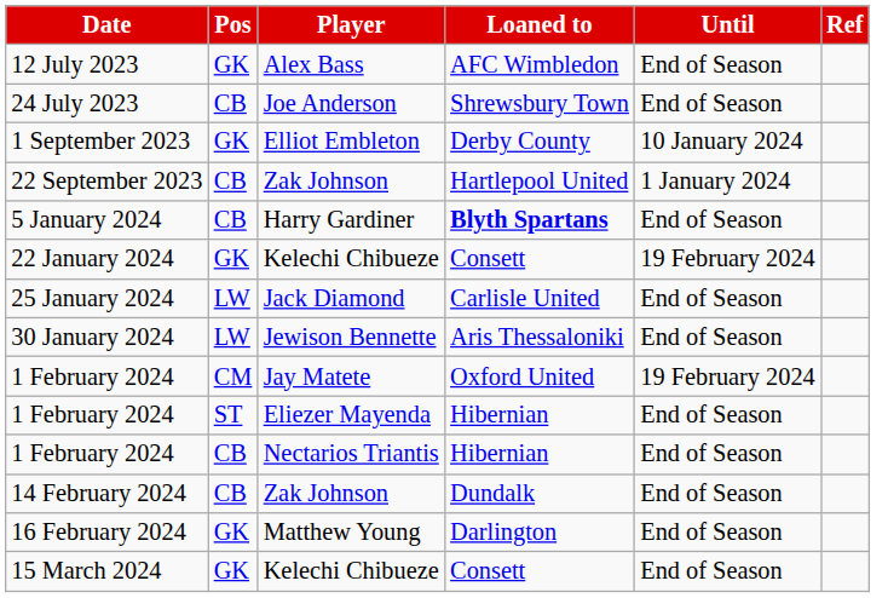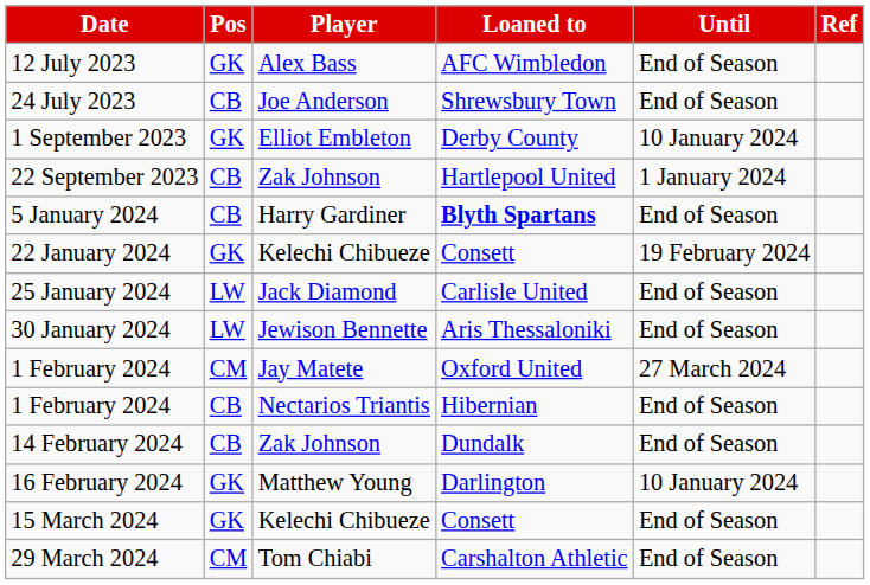1 February 2024 / Jay Matete | Until: 19 February 2024 -> 27 March 2024
- row: 1 February 2024 | ST | Eliezer Mayenda | Hibernian | End of Season
16 February 2024 | Until: End of Season -> 10 January 2024
+ row: 29 March 2024 | CM | Tom Chiabi | Carshalton Athletic | End of Season
